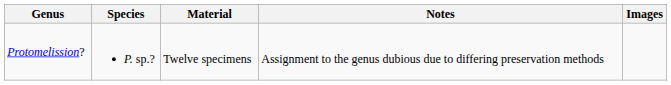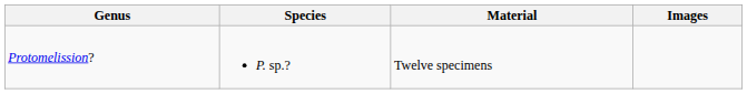- column: Notes | Assignment to the genus dubious due to differing preservation methods
